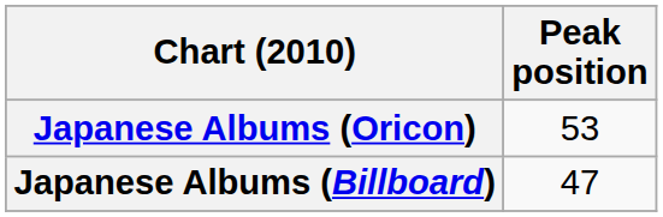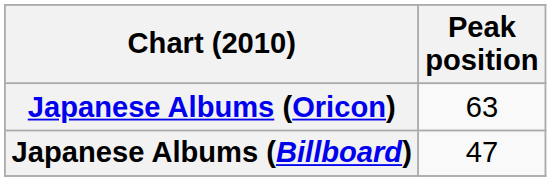Japanese Albums (Oricon) | Peak position: 53 -> 63
